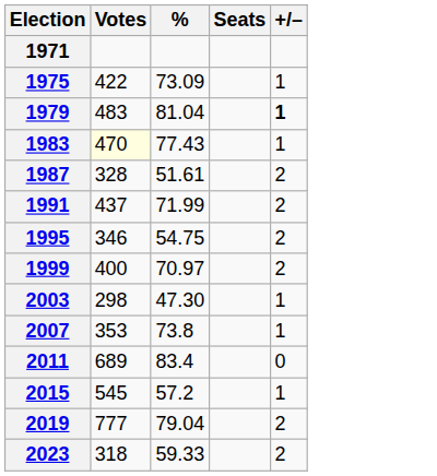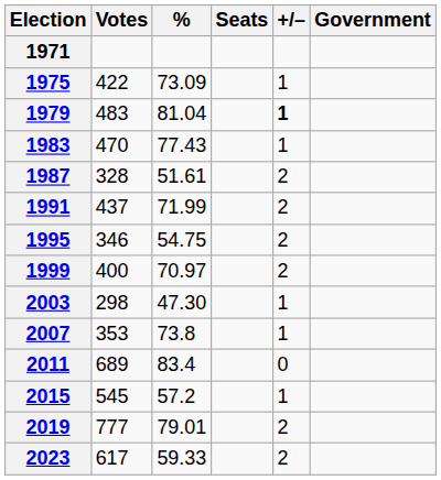+ column: Government
1983 | Votes: lightyellow background -> no background
2019 | %: 79.04 -> 79.01
2023 | Votes: 318 -> 617
